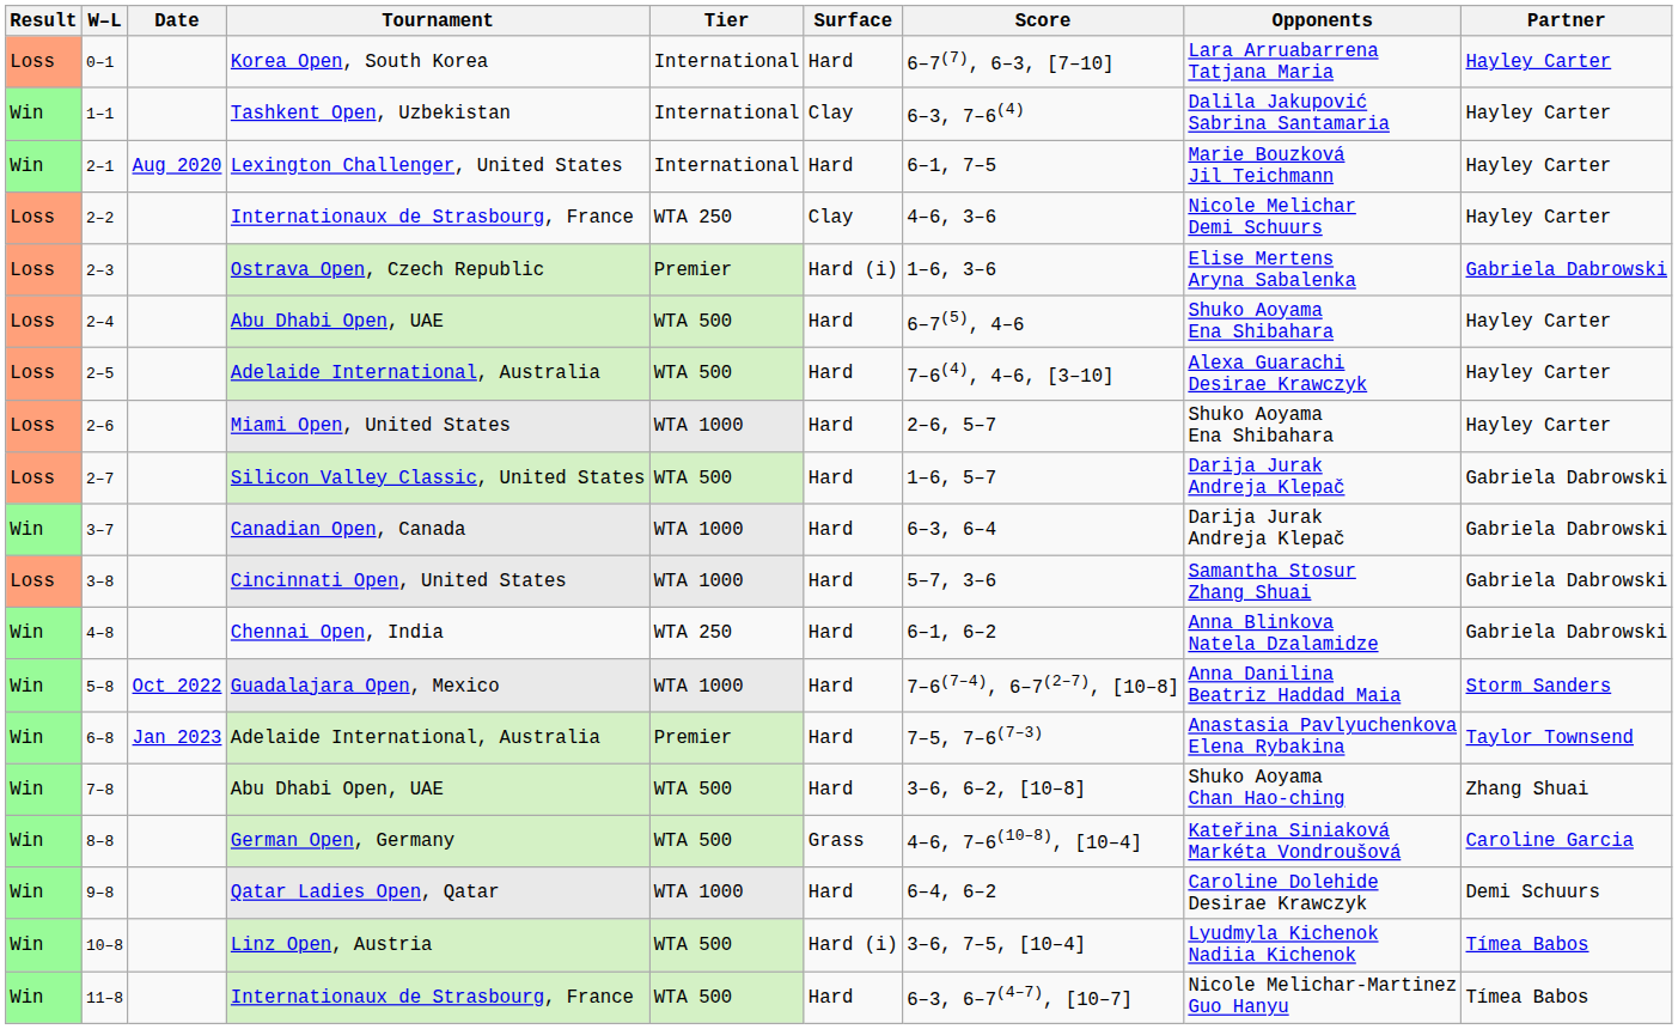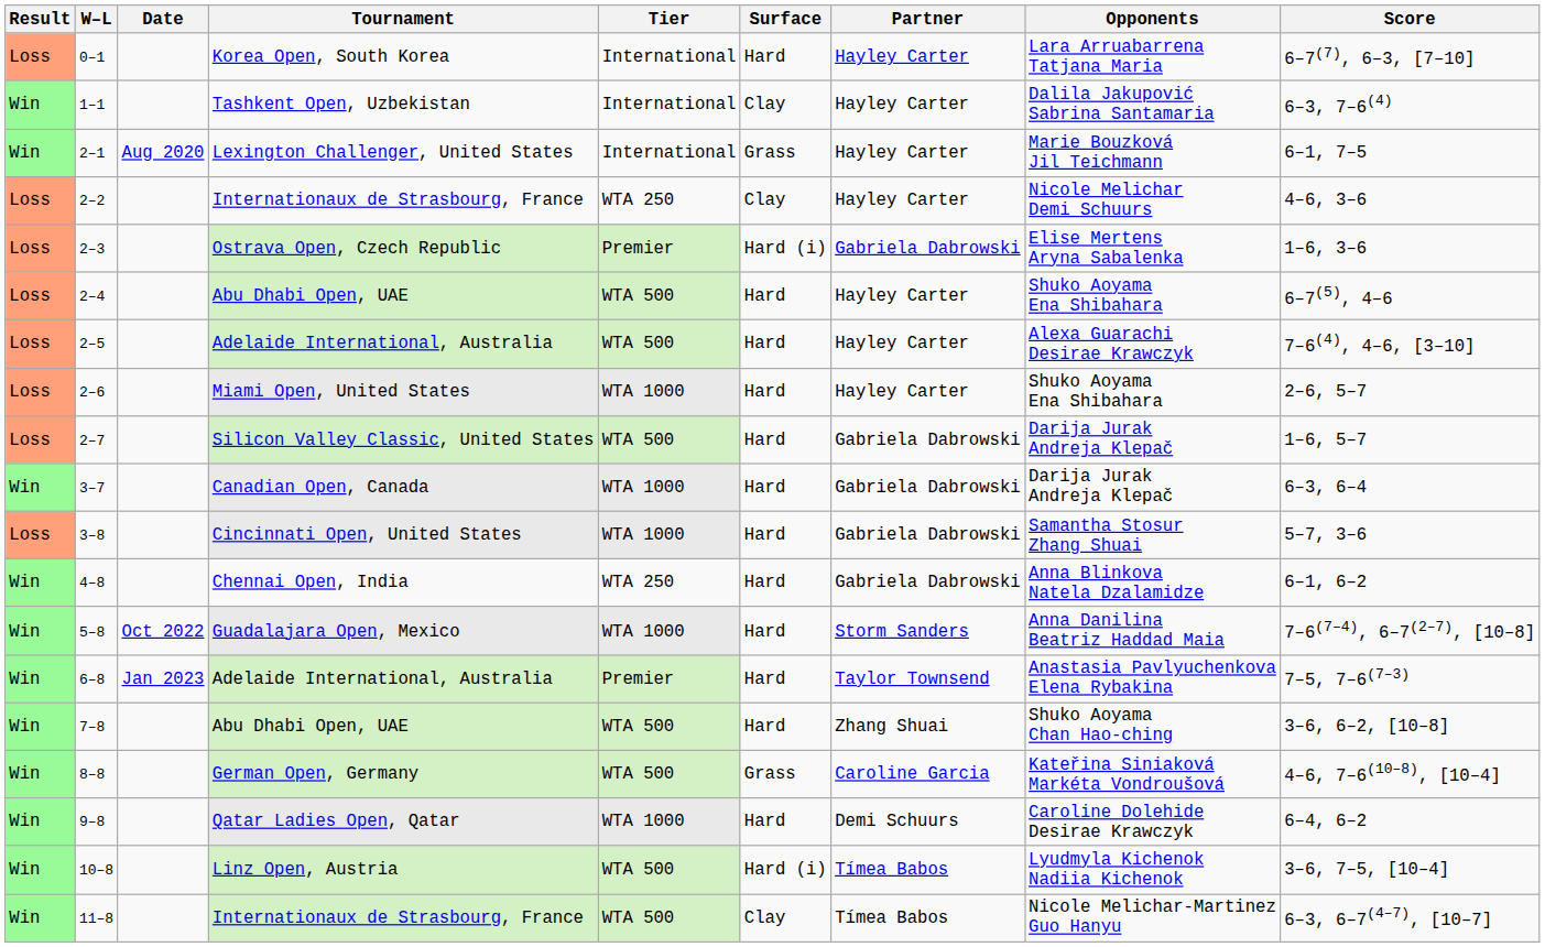columns swapped: Partner <-> Score
2–1 | Surface: Hard -> Grass
11–8 | Surface: Hard -> Clay
